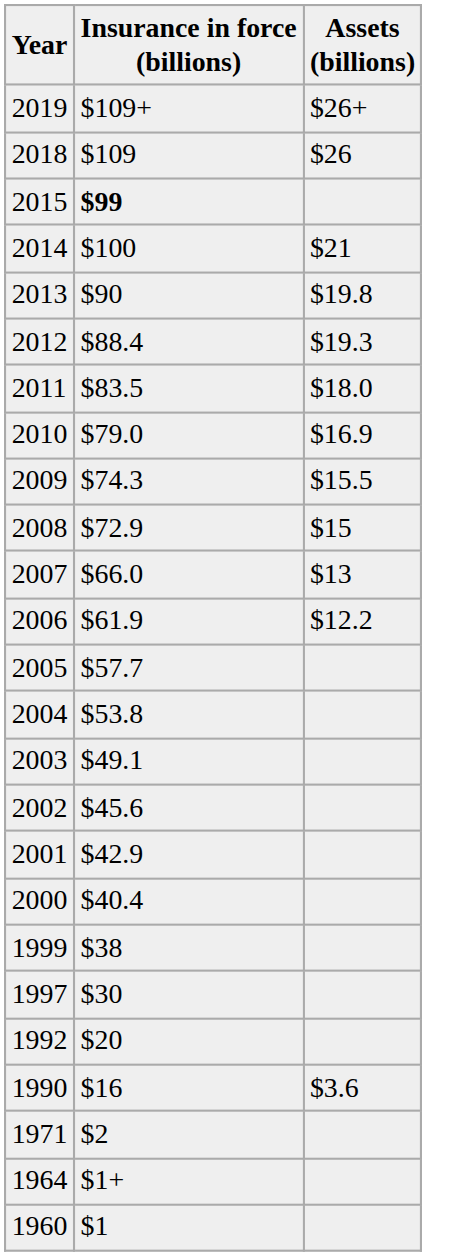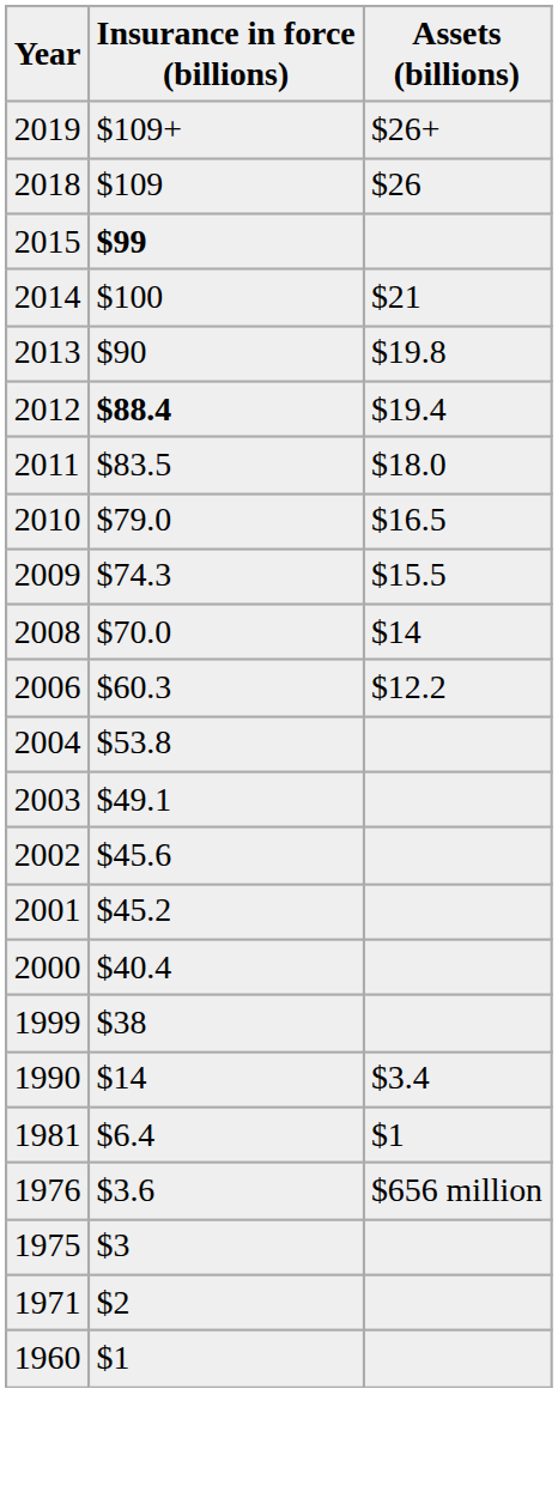2012 | Insurance in force (billions): normal -> bold
2012 | Assets (billions): $19.3 -> $19.4
2010 | Assets (billions): $16.9 -> $16.5
2008 | Insurance in force (billions): $72.9 -> $70.0
2008 | Assets (billions): $15 -> $14
- row: 2007 | $66.0 | $13
2006 | Insurance in force (billions): $61.9 -> $60.3
- row: 2005 | $57.7
2001 | Insurance in force (billions): $42.9 -> $45.2
- row: 1997 | $30
- row: 1992 | $20
1990 | Insurance in force (billions): $16 -> $14
1990 | Assets (billions): $3.6 -> $3.4
+ row: 1981 | $6.4 | $1
+ row: 1976 | $3.6 | $656 million
+ row: 1975 | $3
- row: 1964 | $1+
